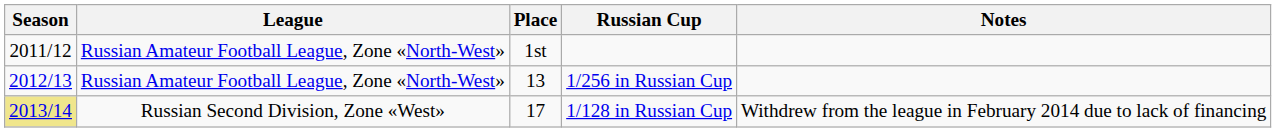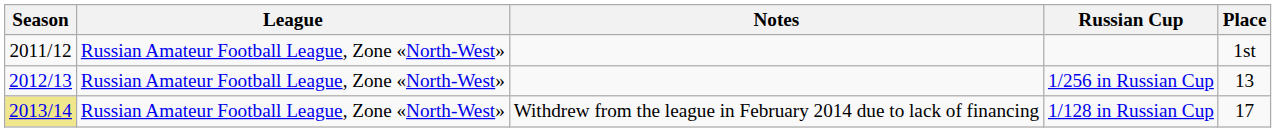columns swapped: Place <-> Notes
1/128 in Russian Cup | League: Russian Second Division, Zone «West» -> Russian Amateur Football League, Zone «North-West»
